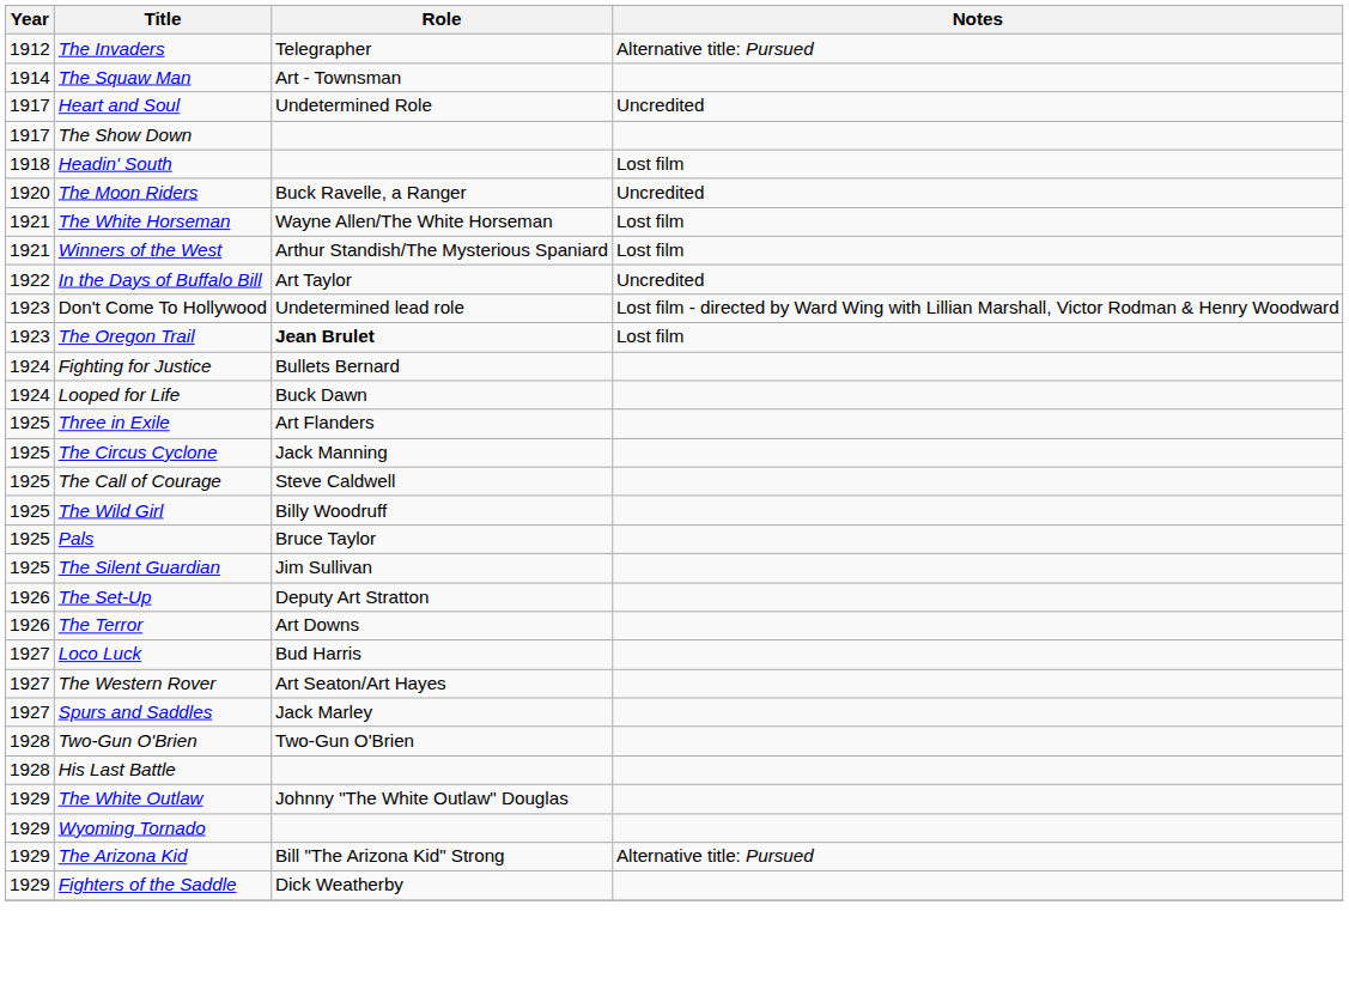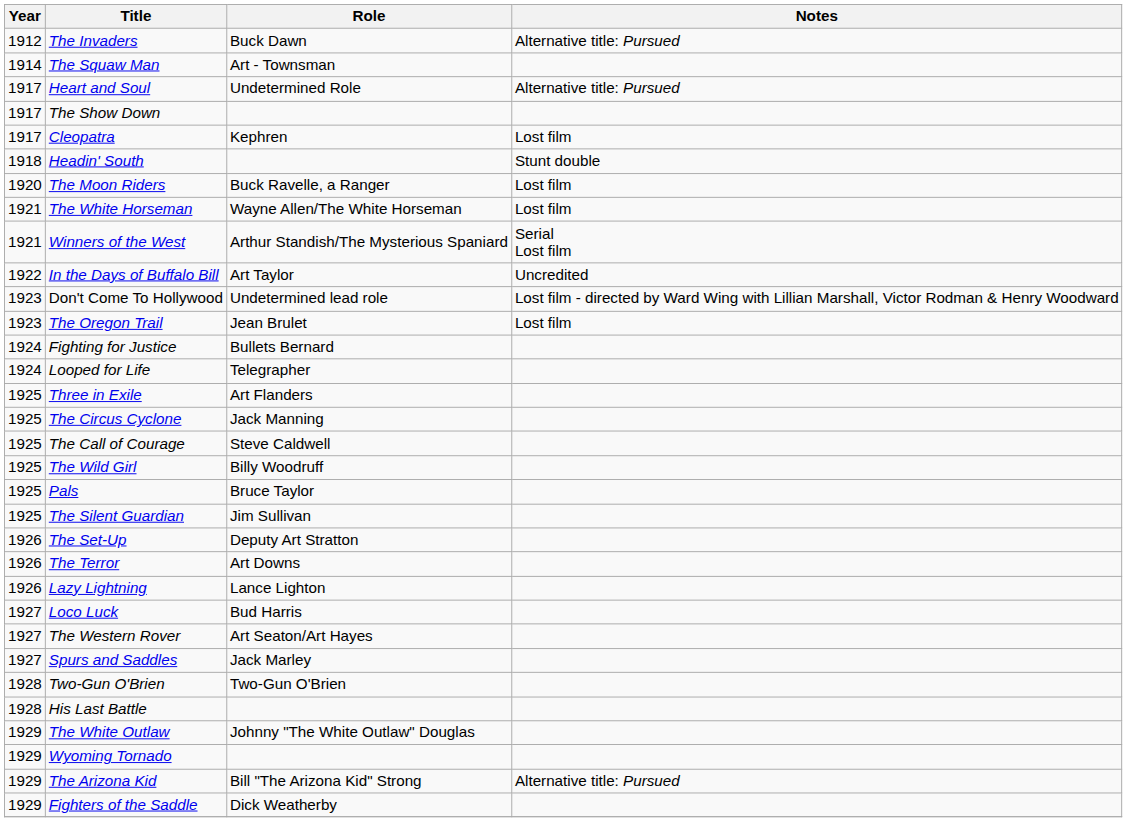The Invaders | Role: Telegrapher -> Buck Dawn
Heart and Soul | Notes: Uncredited -> Alternative title: Pursued
+ row: 1917 | Cleopatra | Kephren | Lost film
Headin' South | Notes: Lost film -> Stunt double
The Moon Riders | Notes: Uncredited -> Lost film
Winners of the West | Notes: Lost film -> Serial Lost film
The Oregon Trail | Role: bold -> normal
Looped for Life | Role: Buck Dawn -> Telegrapher
+ row: 1926 | Lazy Lightning | Lance Lighton
